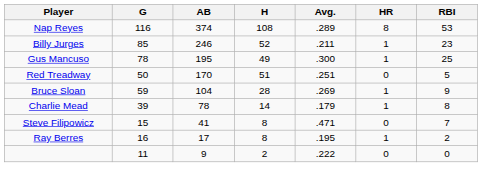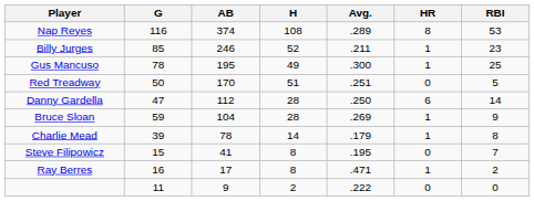+ row: Danny Gardella | 47 | 112 | 28 | .250 | 6 | 14
Steve Filipowicz | Avg.: .471 -> .195
Ray Berres | Avg.: .195 -> .471
